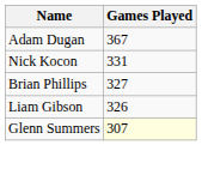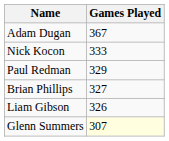Nick Kocon | Games Played: 331 -> 333
+ row: Paul Redman | 329
